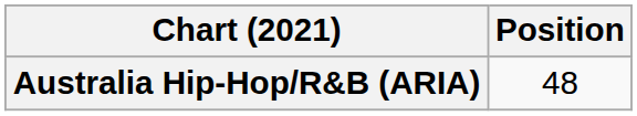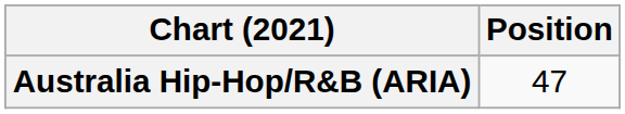Australia Hip-Hop/R&B (ARIA) | Position: 48 -> 47
